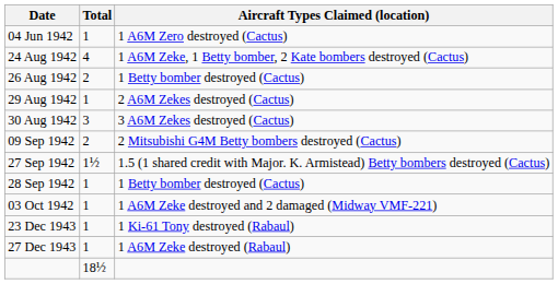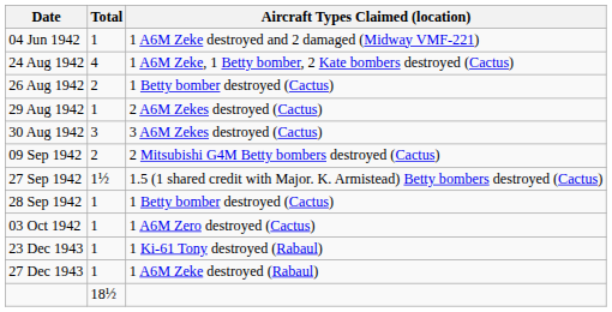04 Jun 1942 | Aircraft Types Claimed (location): 1 A6M Zero destroyed (Cactus) -> 1 A6M Zeke destroyed and 2 damaged (Midway VMF-221)
03 Oct 1942 | Aircraft Types Claimed (location): 1 A6M Zeke destroyed and 2 damaged (Midway VMF-221) -> 1 A6M Zero destroyed (Cactus)
